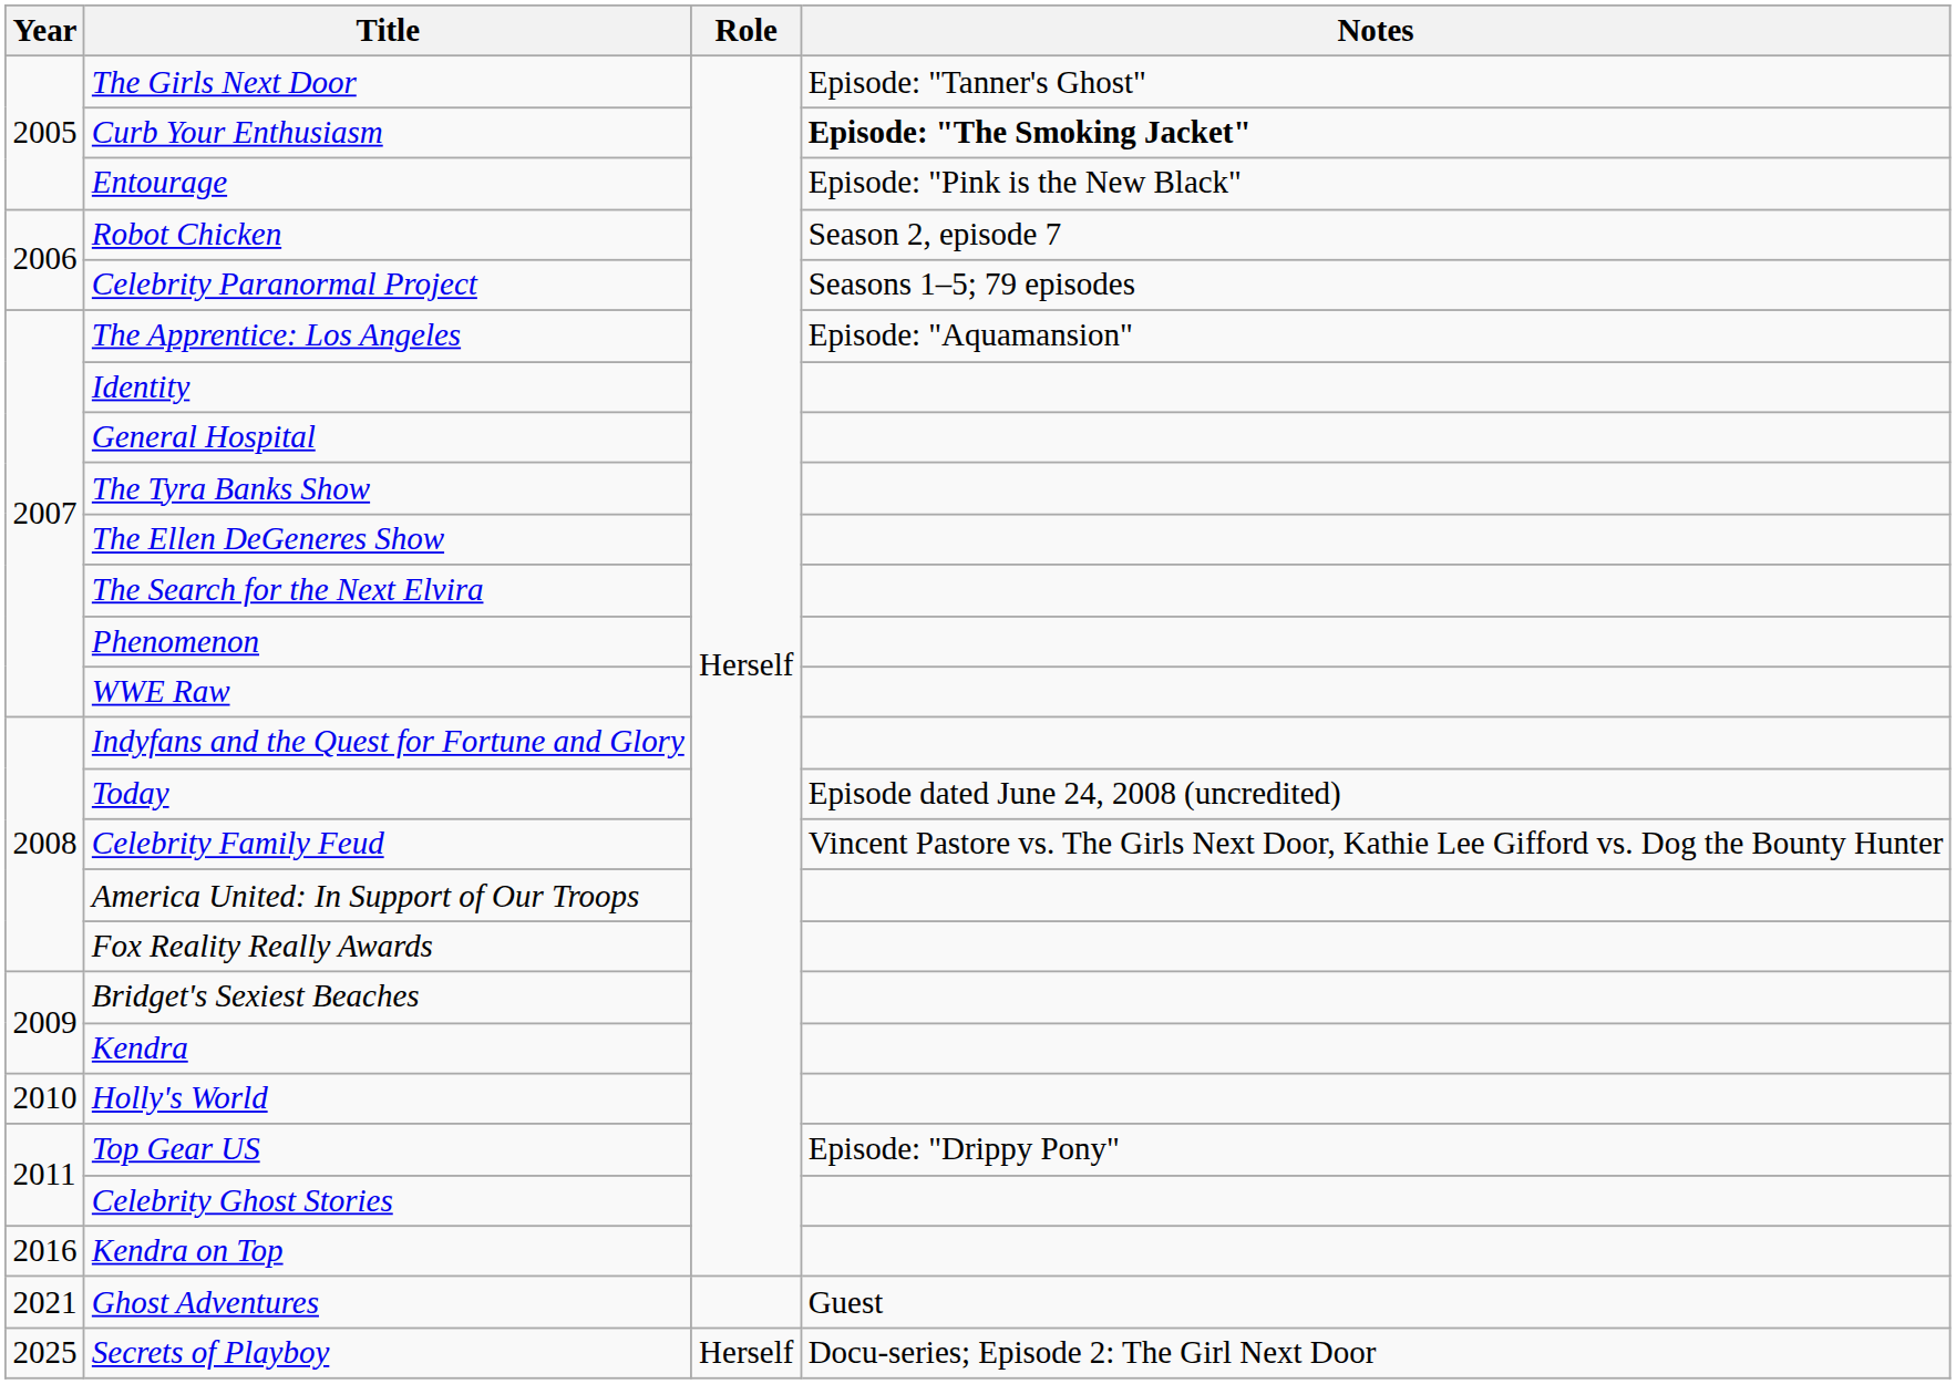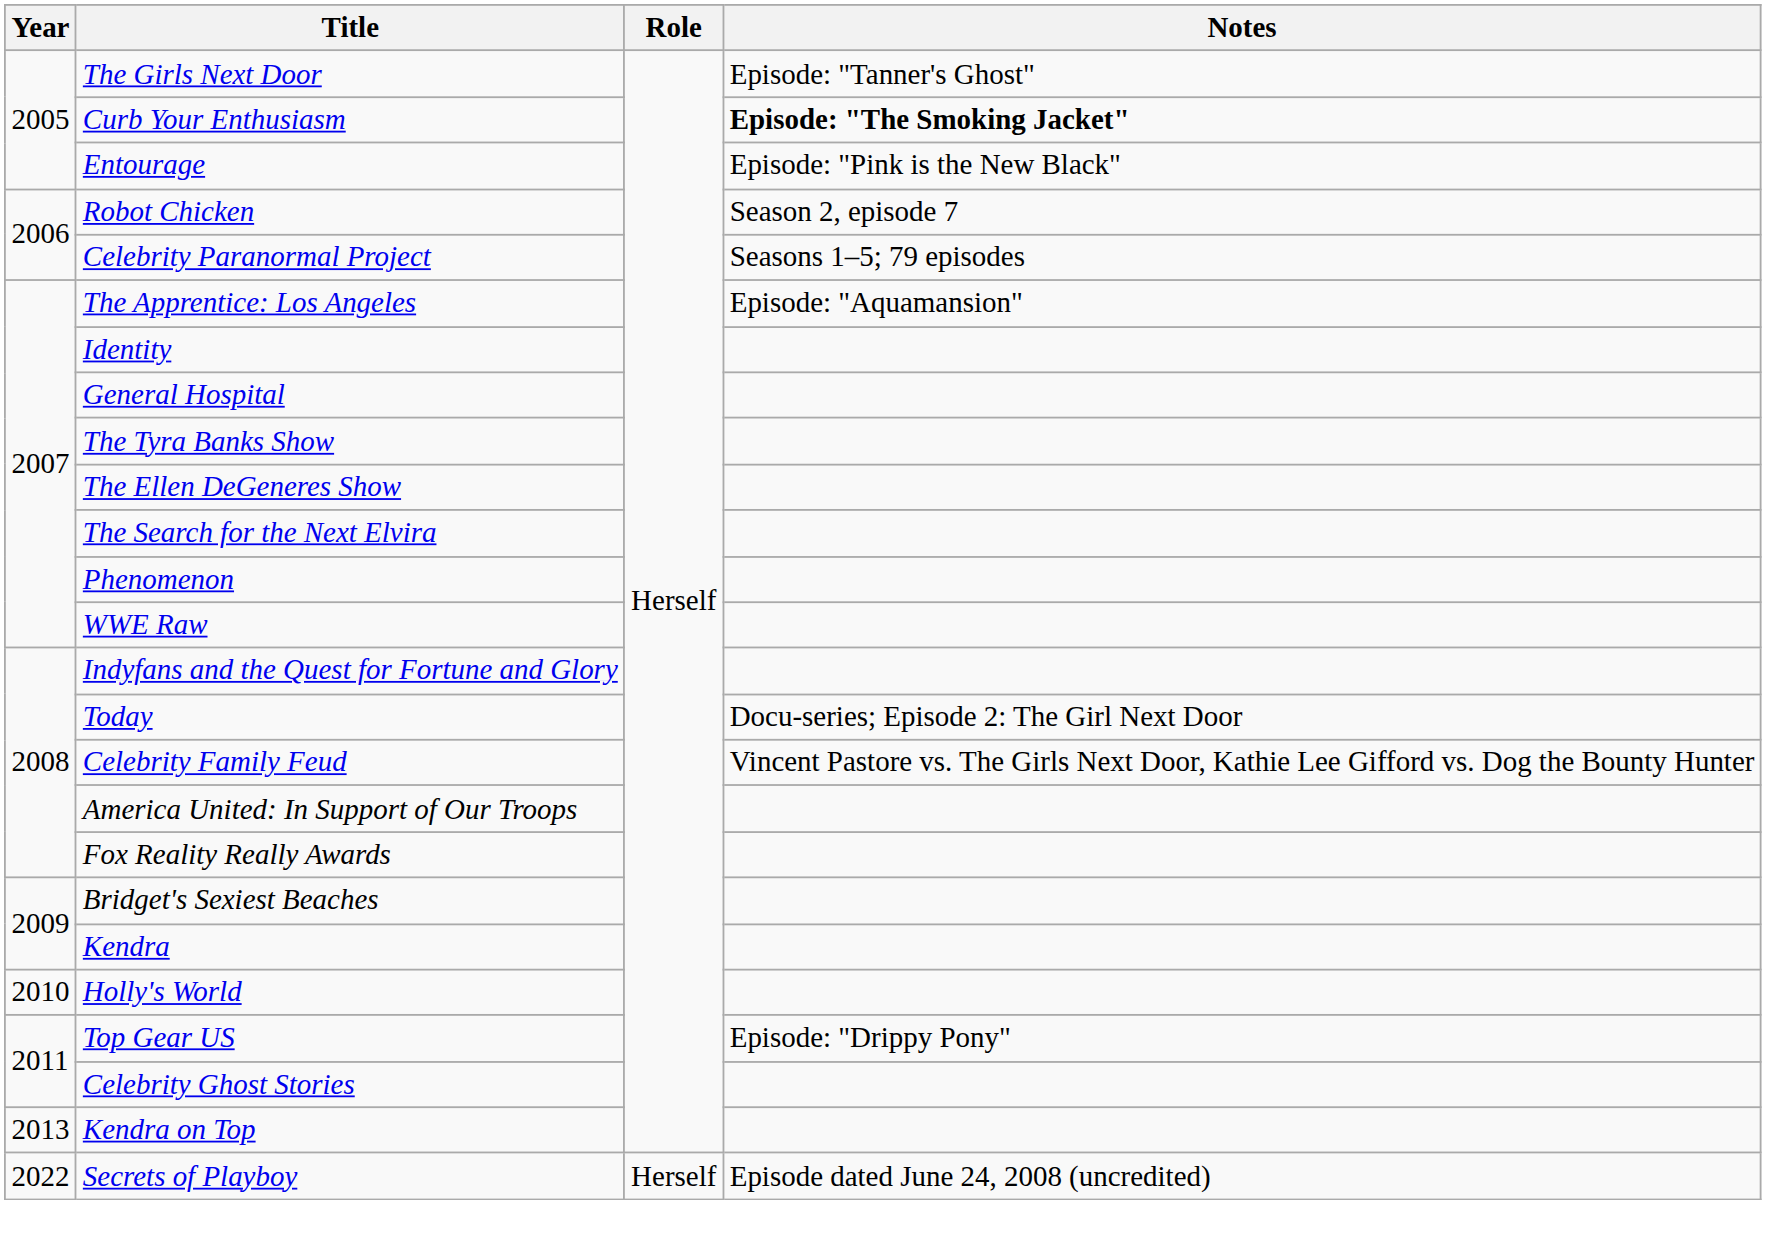Today | Notes: Episode dated June 24, 2008 (uncredited) -> Docu-series; Episode 2: The Girl Next Door
Kendra on Top | Year: 2016 -> 2013
- row: 2021 | Ghost Adventures | Guest
Secrets of Playboy | Year: 2025 -> 2022
Secrets of Playboy | Notes: Docu-series; Episode 2: The Girl Next Door -> Episode dated June 24, 2008 (uncredited)
